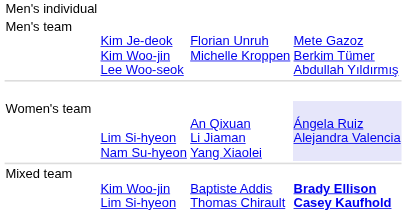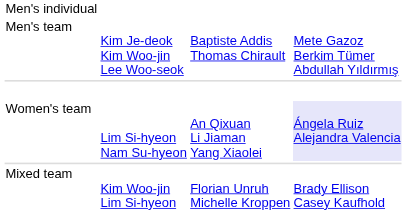Men's team | column 3: Florian Unruh Michelle Kroppen -> Baptiste Addis Thomas Chirault
Mixed team | column 3: Baptiste Addis Thomas Chirault -> Florian Unruh Michelle Kroppen
Mixed team | column 4: bold -> normal
